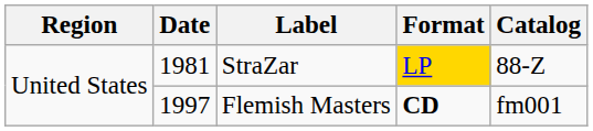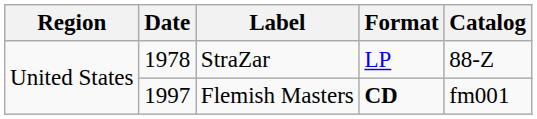StraZar | Date: 1981 -> 1978
StraZar | Format: gold background -> no background
